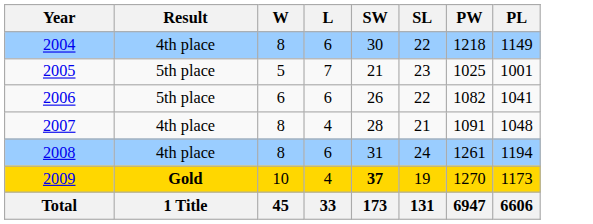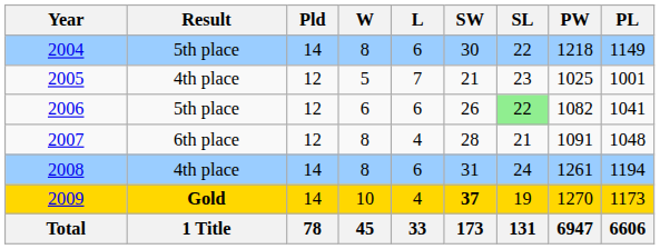+ column: Pld | 14 | 12 | 12 | 12 | 14 | 14 | 78
2004 | Result: 4th place -> 5th place
2005 | Result: 5th place -> 4th place
2006 | SL: no background -> lightgreen background
2007 | Result: 4th place -> 6th place
